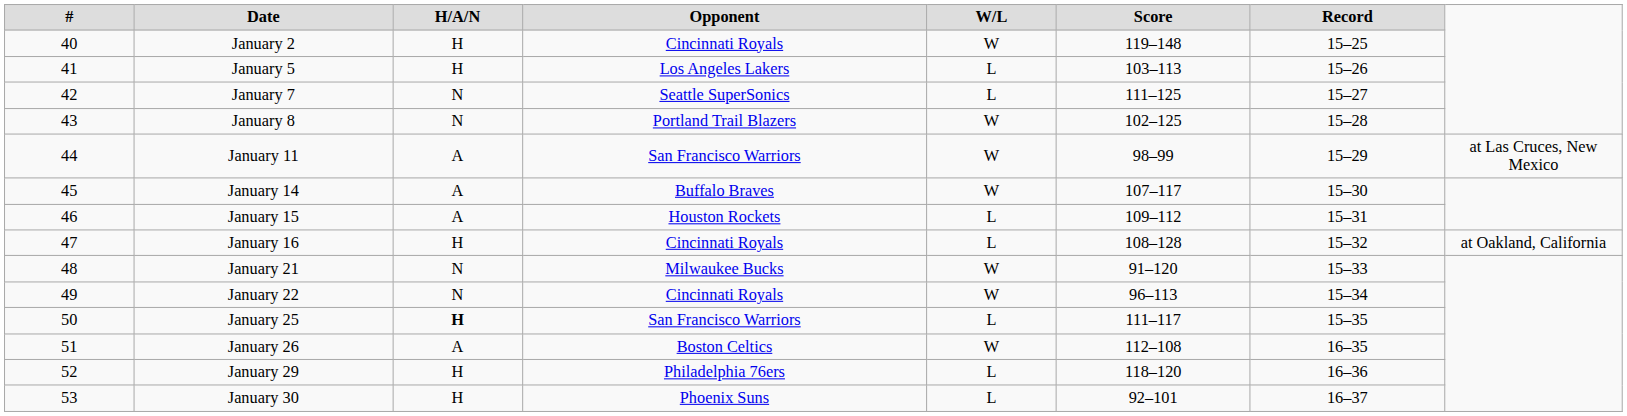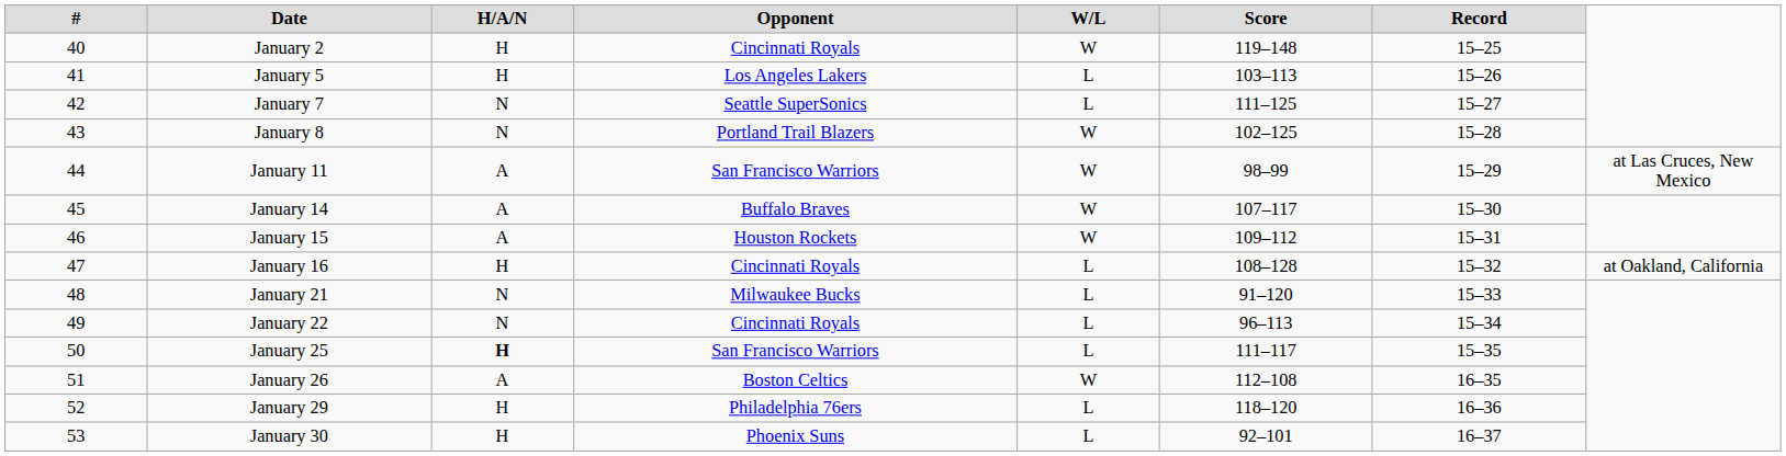January 15 | W/L: L -> W
January 21 | W/L: W -> L
January 22 | W/L: W -> L
